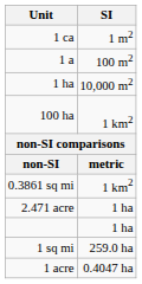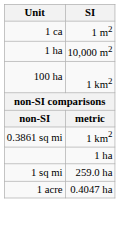- row: 1 a | 100 m2
- row: 2.471 acre | 1 ha
